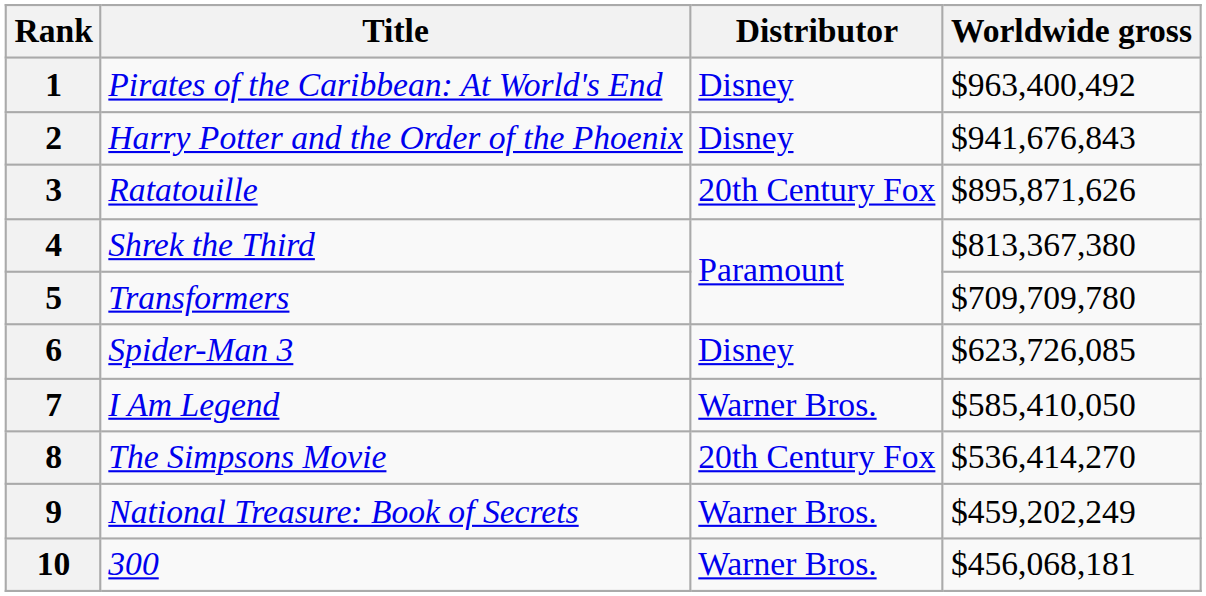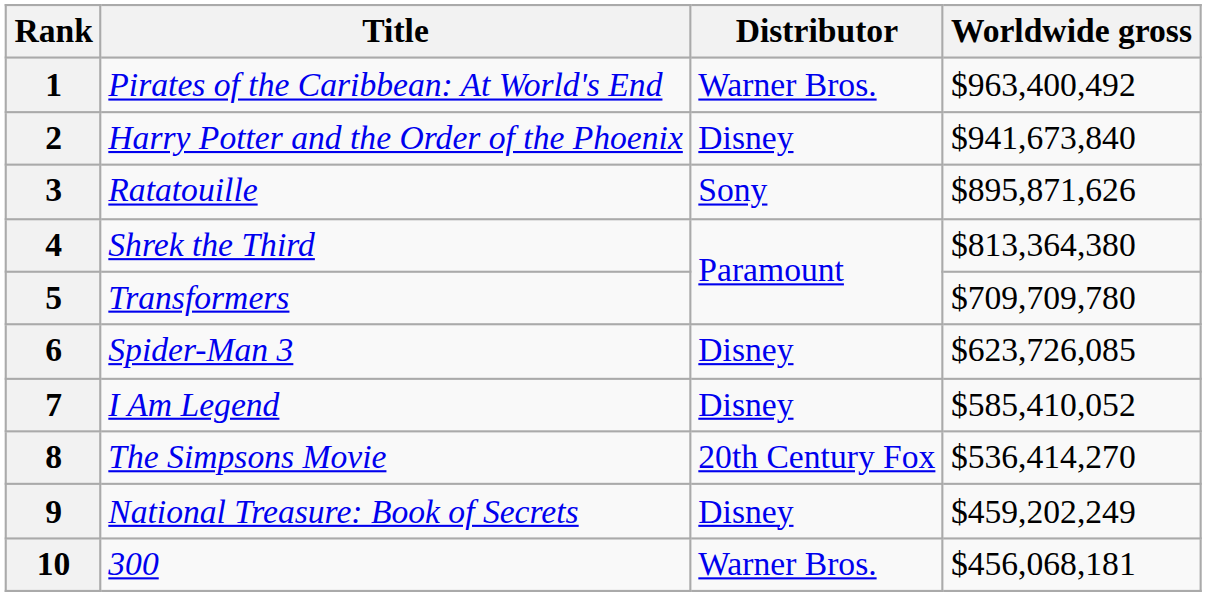1 | Distributor: Disney -> Warner Bros.
2 | Worldwide gross: $941,676,843 -> $941,673,840
3 | Distributor: 20th Century Fox -> Sony
4 | Worldwide gross: $813,367,380 -> $813,364,380
7 | Distributor: Warner Bros. -> Disney
7 | Worldwide gross: $585,410,050 -> $585,410,052
9 | Distributor: Warner Bros. -> Disney
